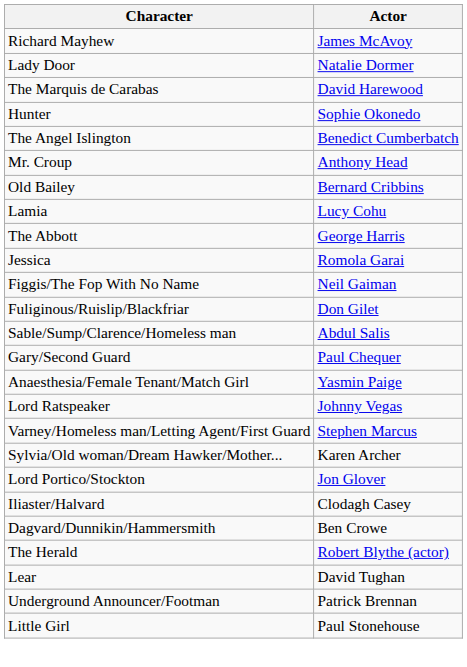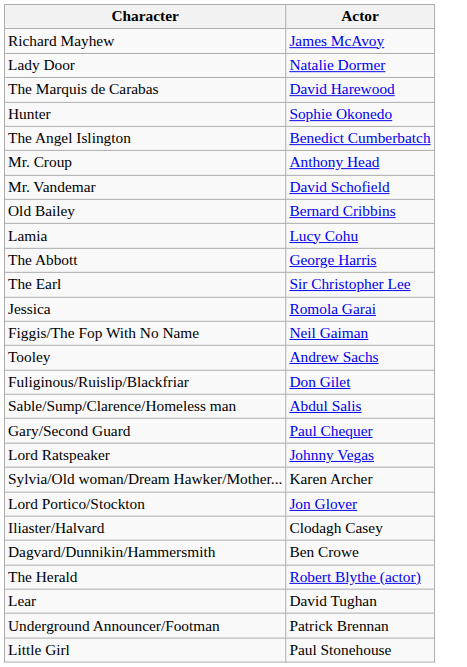+ row: Mr. Vandemar | David Schofield
+ row: The Earl | Sir Christopher Lee
+ row: Tooley | Andrew Sachs
- row: Anaesthesia/Female Tenant/Match Girl | Yasmin Paige
- row: Varney/Homeless man/Letting Agent/First Guard | Stephen Marcus
